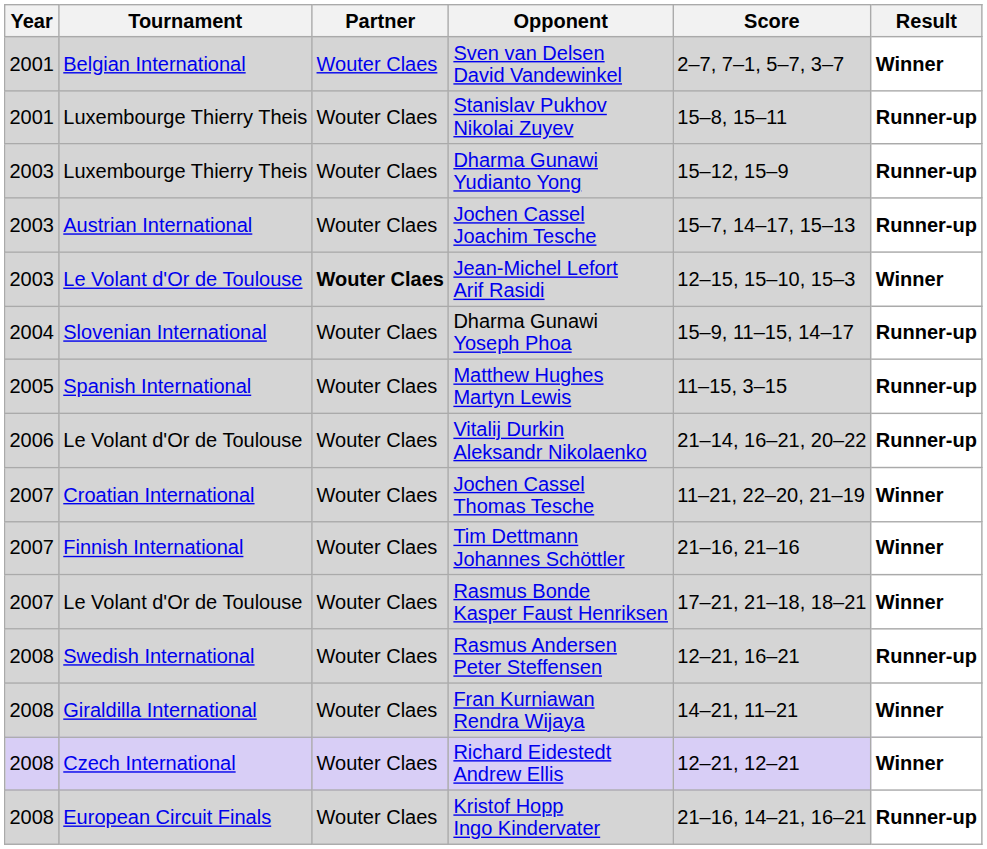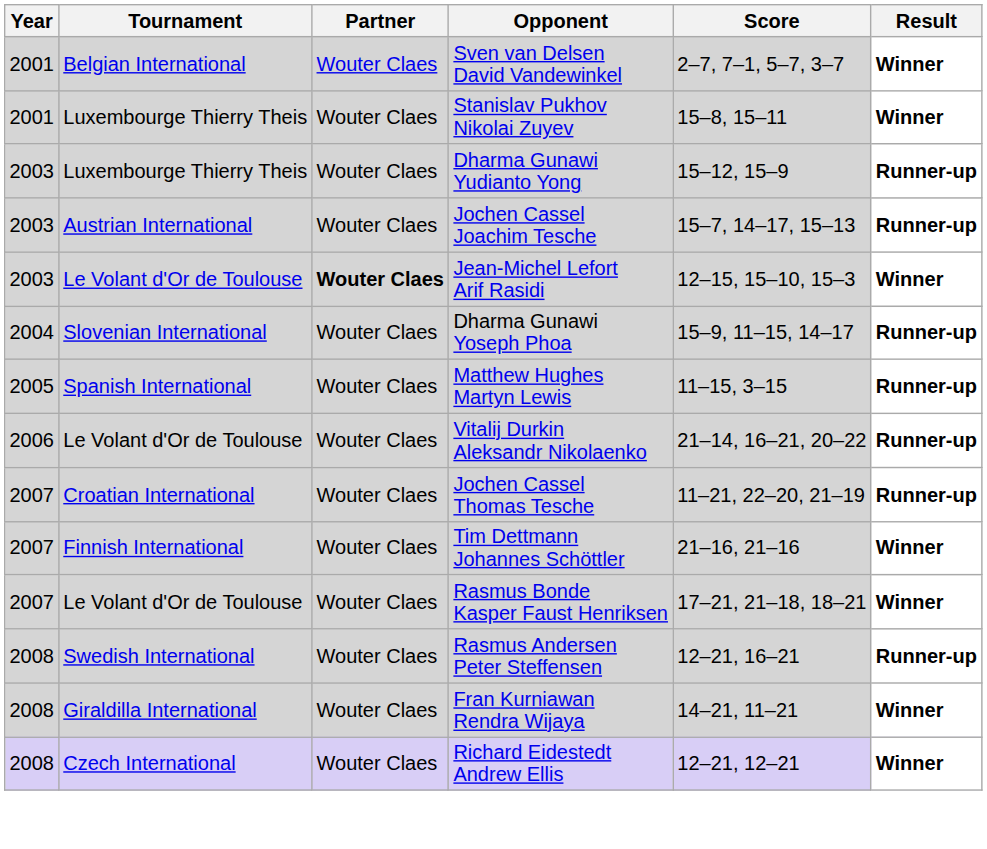Stanislav Pukhov Nikolai Zuyev | Result: Runner-up -> Winner
Jochen Cassel Thomas Tesche | Result: Winner -> Runner-up
- row: 2008 | European Circuit Finals | Wouter Claes | Kristof Hopp Ingo Kindervater | 21–16, 14–21, 16–21 | Runner-up
